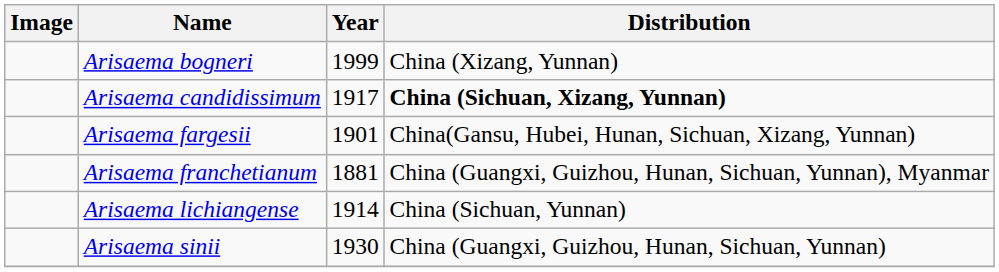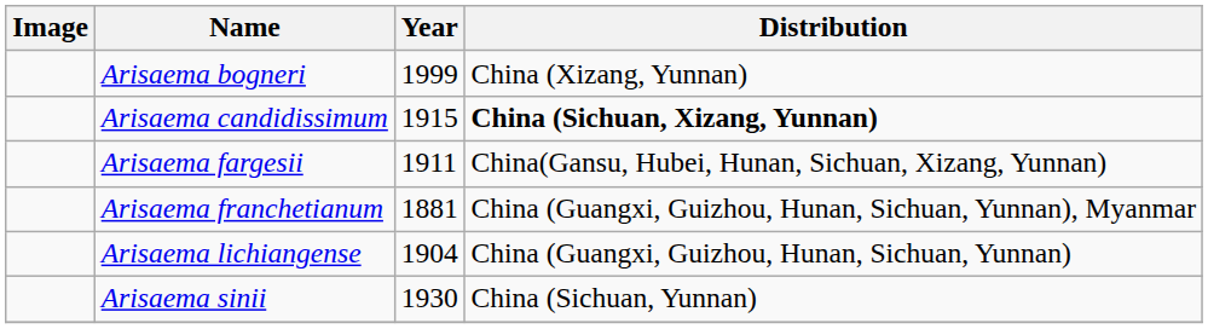Arisaema candidissimum | Year: 1917 -> 1915
Arisaema fargesii | Year: 1901 -> 1911
Arisaema lichiangense | Year: 1914 -> 1904
Arisaema lichiangense | Distribution: China (Sichuan, Yunnan) -> China (Guangxi, Guizhou, Hunan, Sichuan, Yunnan)
Arisaema sinii | Distribution: China (Guangxi, Guizhou, Hunan, Sichuan, Yunnan) -> China (Sichuan, Yunnan)
